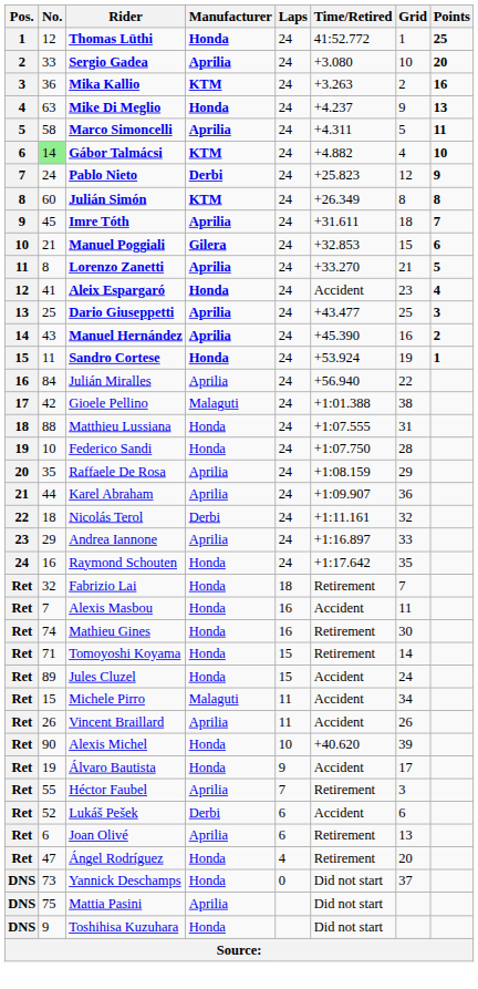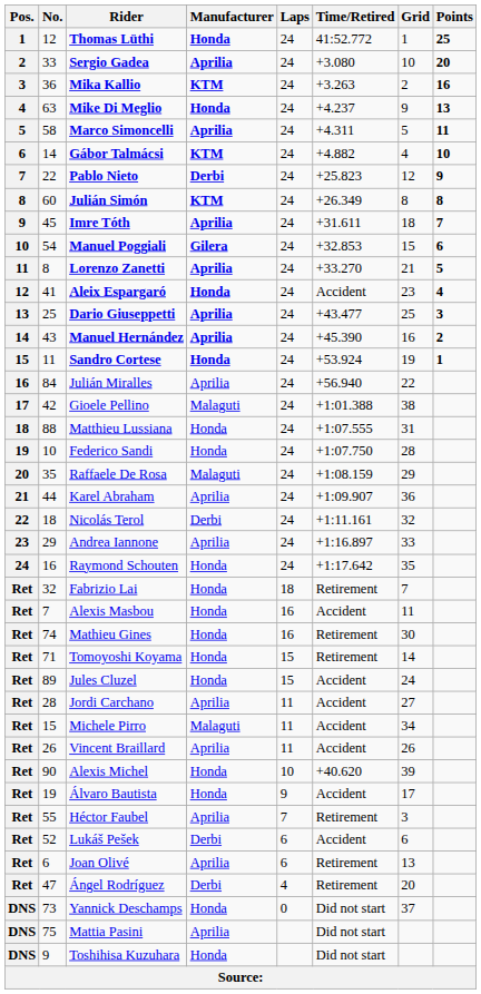Gábor Talmácsi | No.: lightgreen background -> no background
Pablo Nieto | No.: 24 -> 22
Manuel Poggiali | No.: 21 -> 54
Raffaele De Rosa | Manufacturer: Aprilia -> Malaguti
+ row: Ret | 28 | Jordi Carchano | Aprilia | 11 | Accident | 27
Ángel Rodríguez | Manufacturer: Honda -> Derbi
